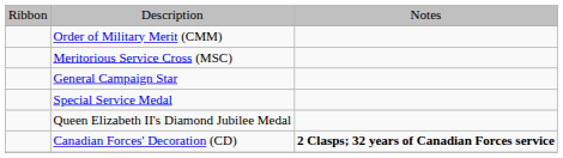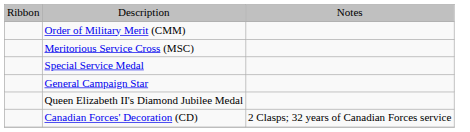rows swapped: General Campaign Star <-> Special Service Medal
Canadian Forces' Decoration (CD) | column 3: bold -> normal
